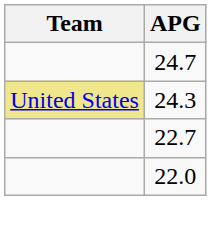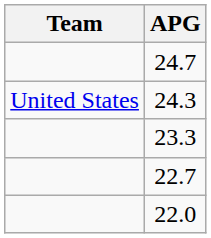24.3 | Team: khaki background -> no background
+ row: 23.3
